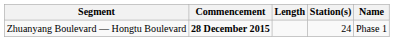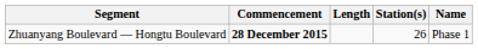Zhuanyang Boulevard — Hongtu Boulevard | Station(s): 24 -> 26
